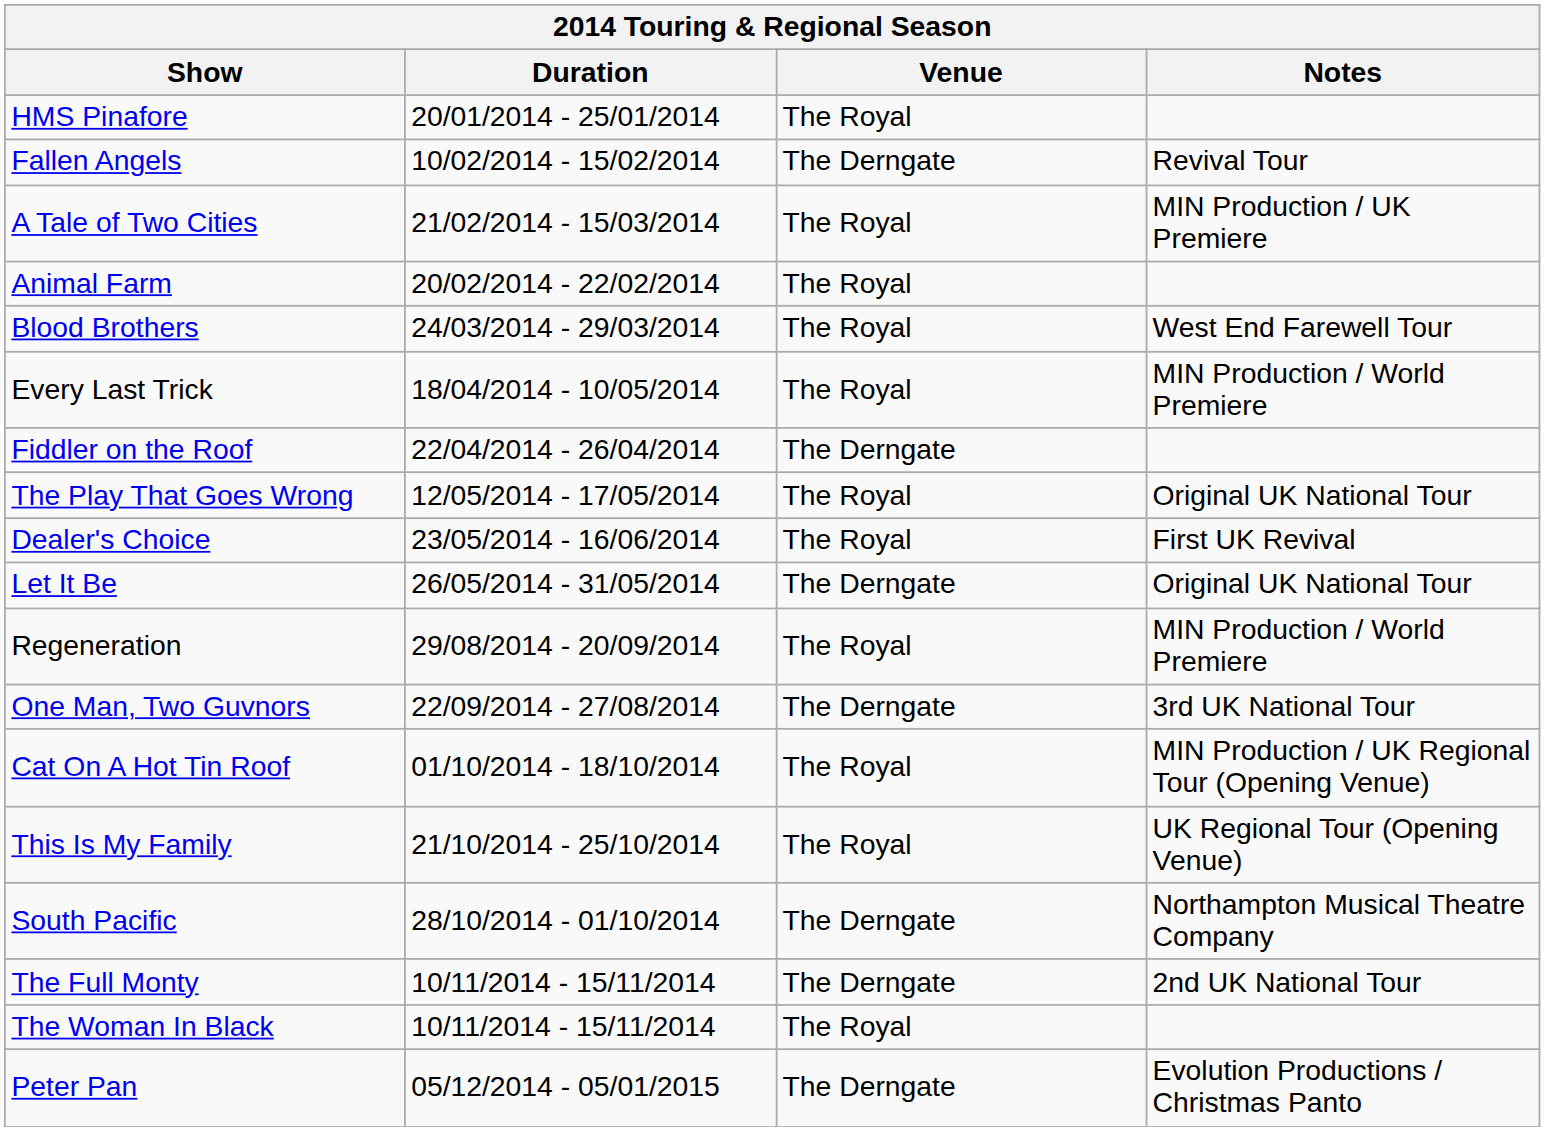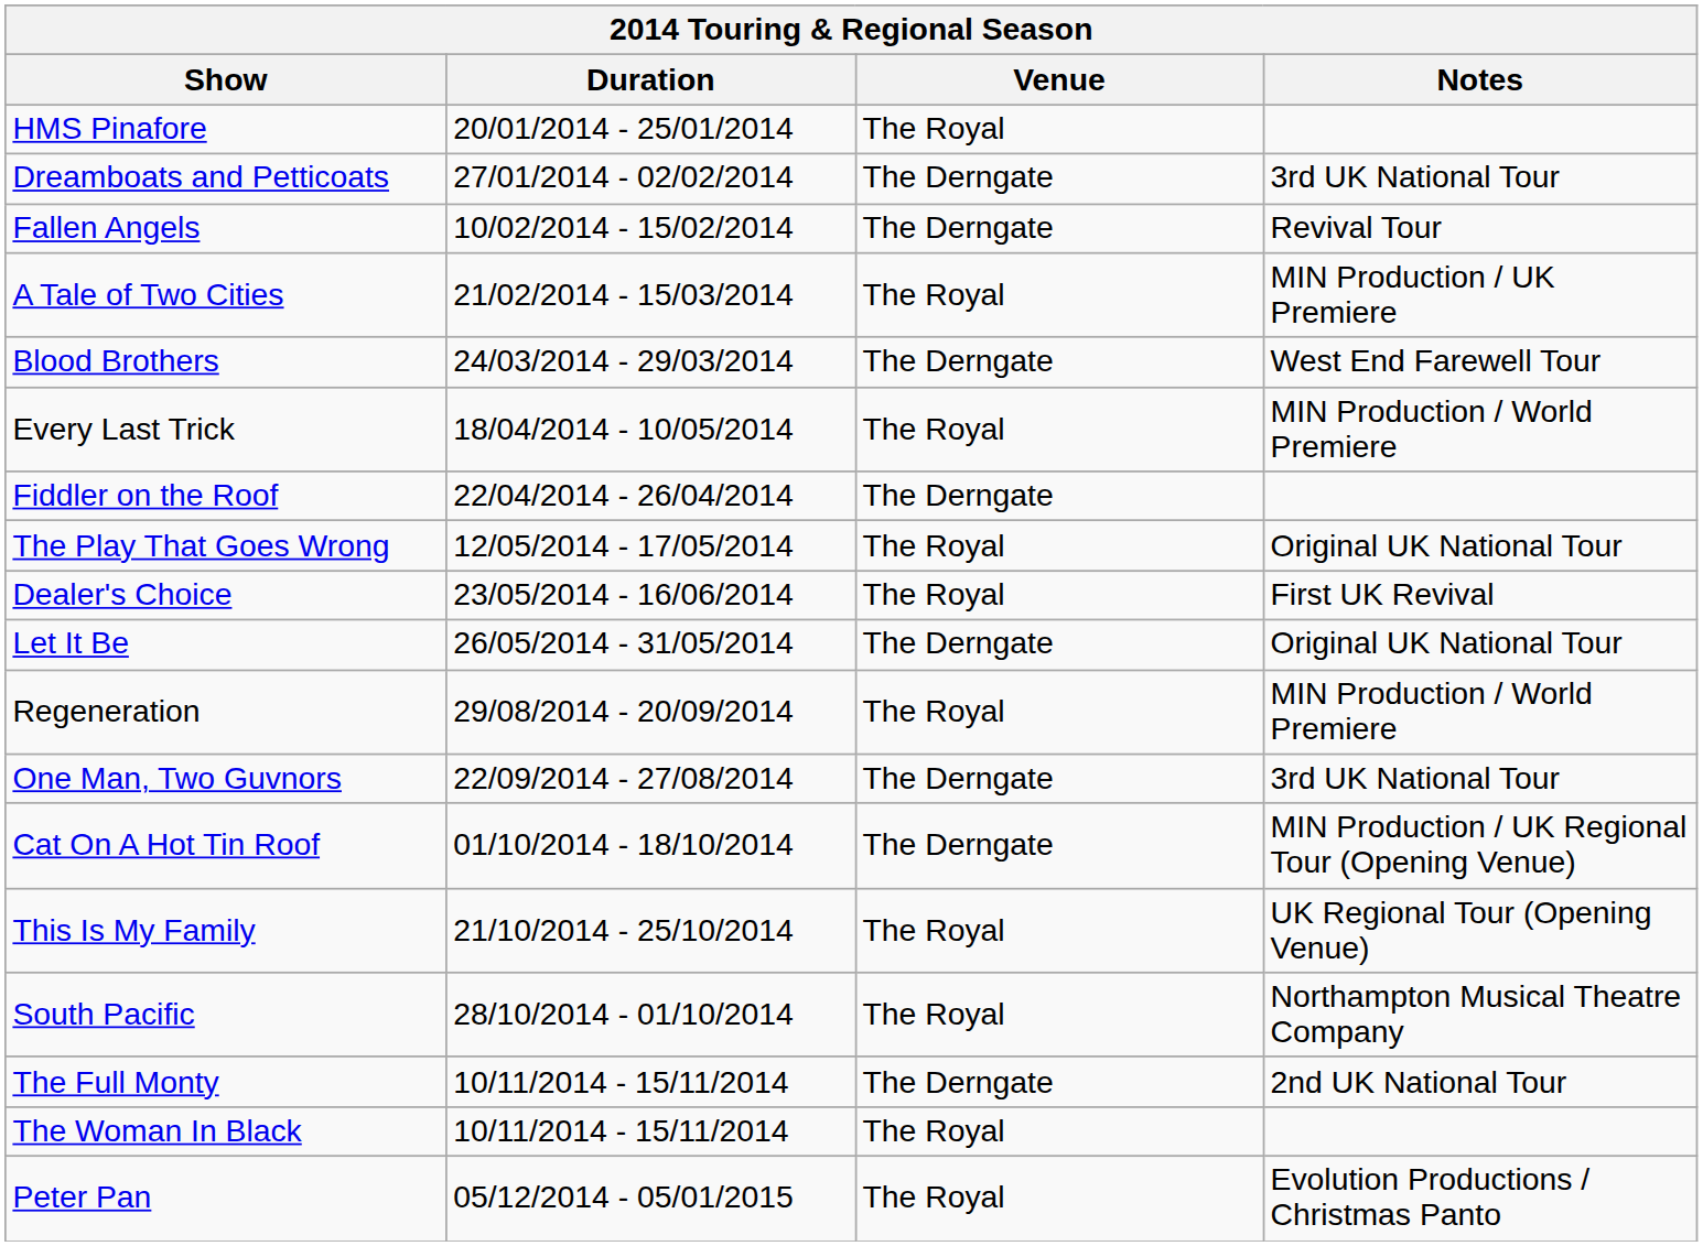+ row: Dreamboats and Petticoats | 27/01/2014 - 02/02/2014 | The Derngate | 3rd UK National Tour
- row: Animal Farm | 20/02/2014 - 22/02/2014 | The Royal
Blood Brothers | Venue: The Royal -> The Derngate
Cat On A Hot Tin Roof | Venue: The Royal -> The Derngate
South Pacific | Venue: The Derngate -> The Royal
Peter Pan | Venue: The Derngate -> The Royal
